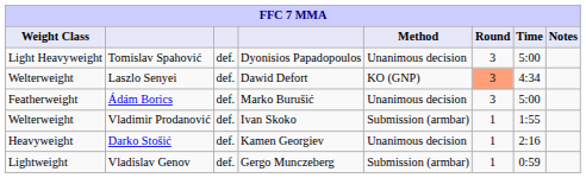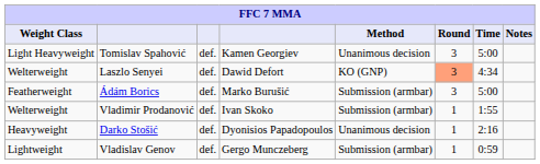Tomislav Spahović | column 4: Dyonisios Papadopoulos -> Kamen Georgiev
Ádám Borics | Method: Unanimous decision -> Submission (armbar)
Darko Stošić | column 4: Kamen Georgiev -> Dyonisios Papadopoulos
